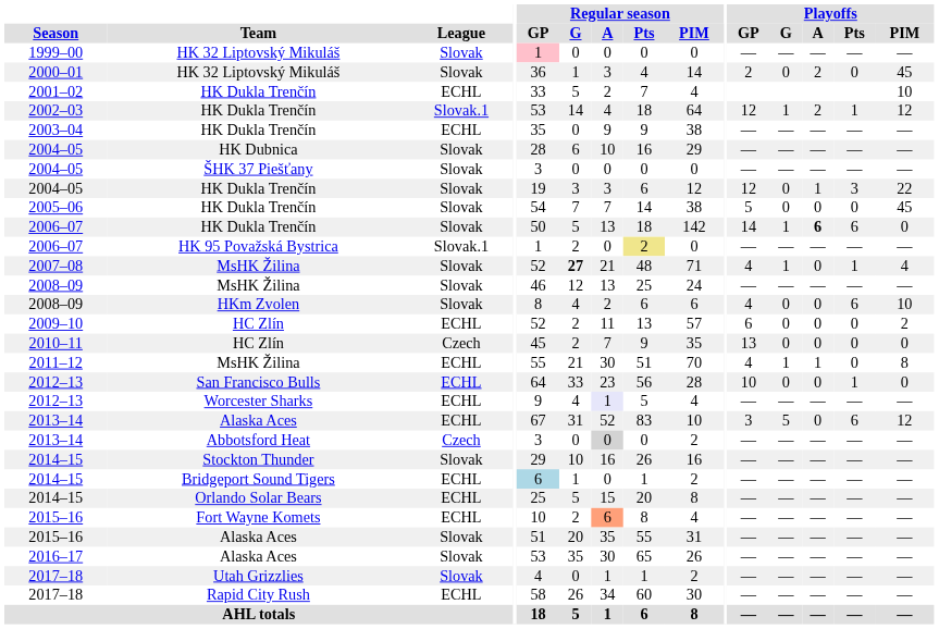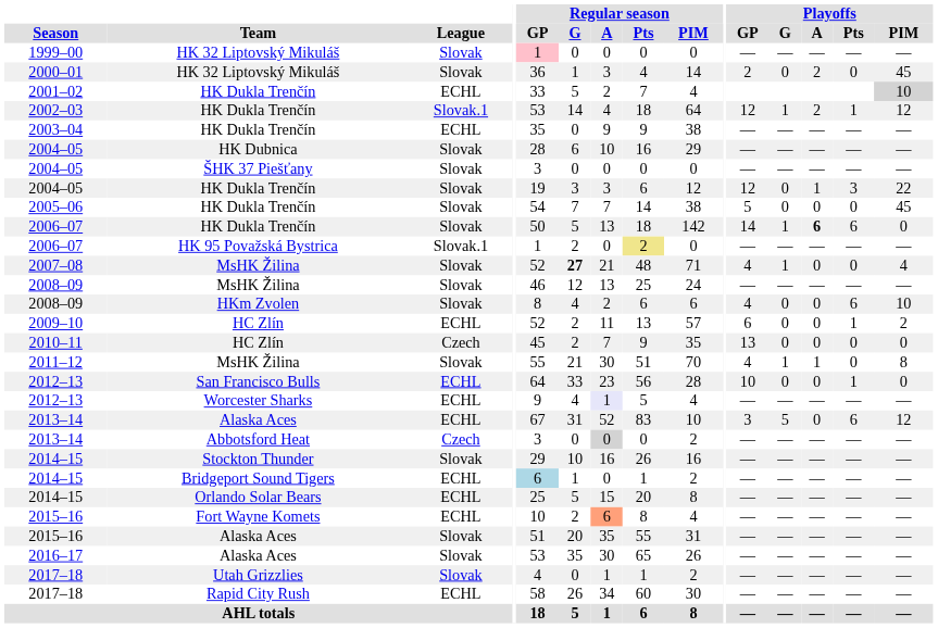2001–02 | Playoffs / PIM: no background -> lightgrey background
2007–08 | Playoffs / Pts: 1 -> 0
2009–10 | Playoffs / Pts: 0 -> 1
2011–12 | League: ECHL -> Slovak
